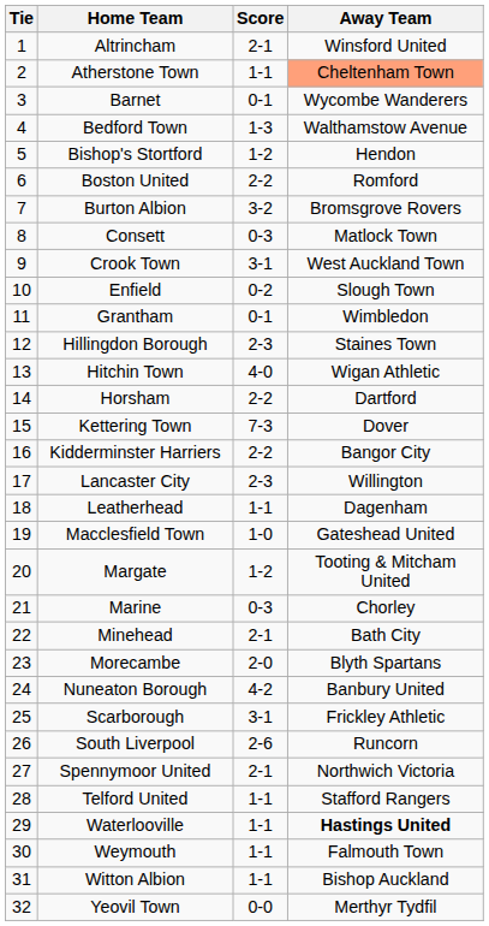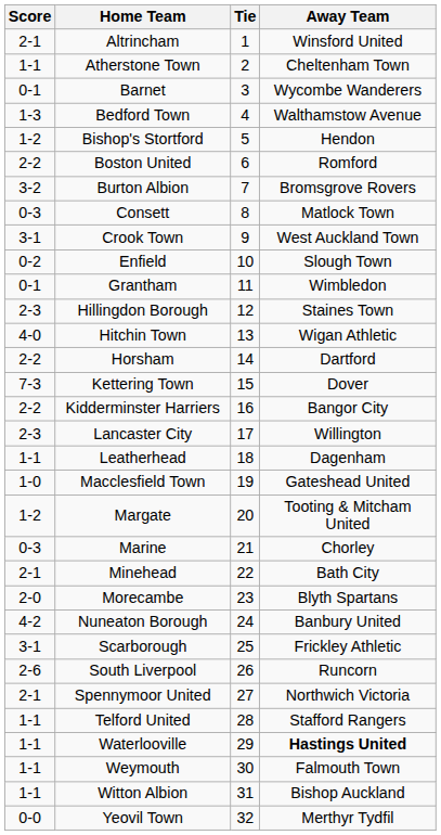columns swapped: Tie <-> Score
Atherstone Town | Away Team: lightsalmon background -> no background
